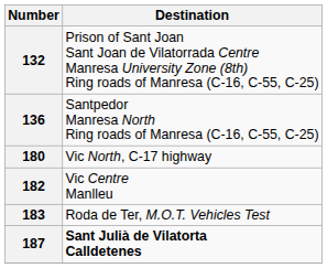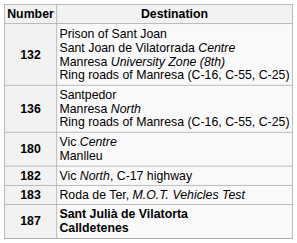180 | Destination: Vic North, C-17 highway -> Vic Centre Manlleu
182 | Destination: Vic Centre Manlleu -> Vic North, C-17 highway
